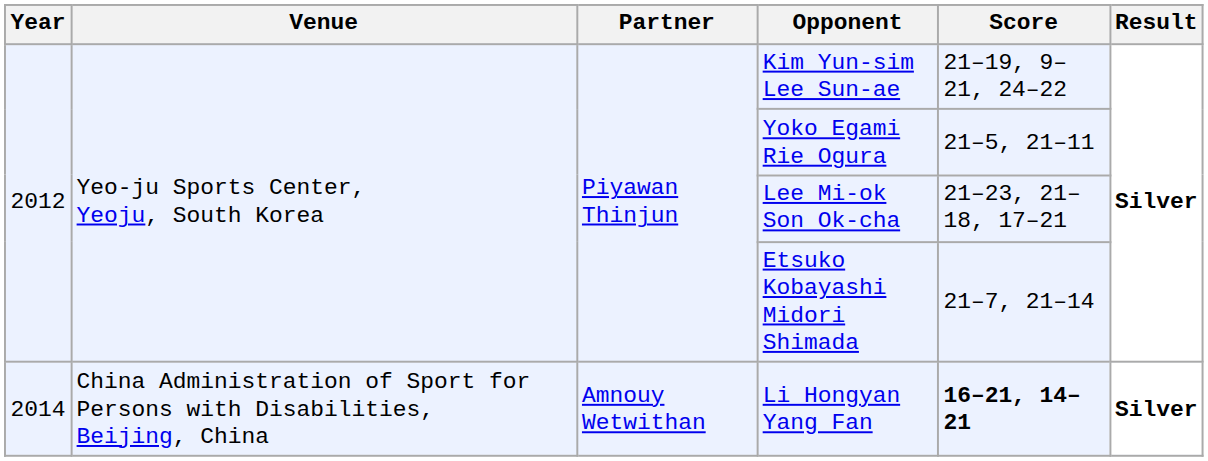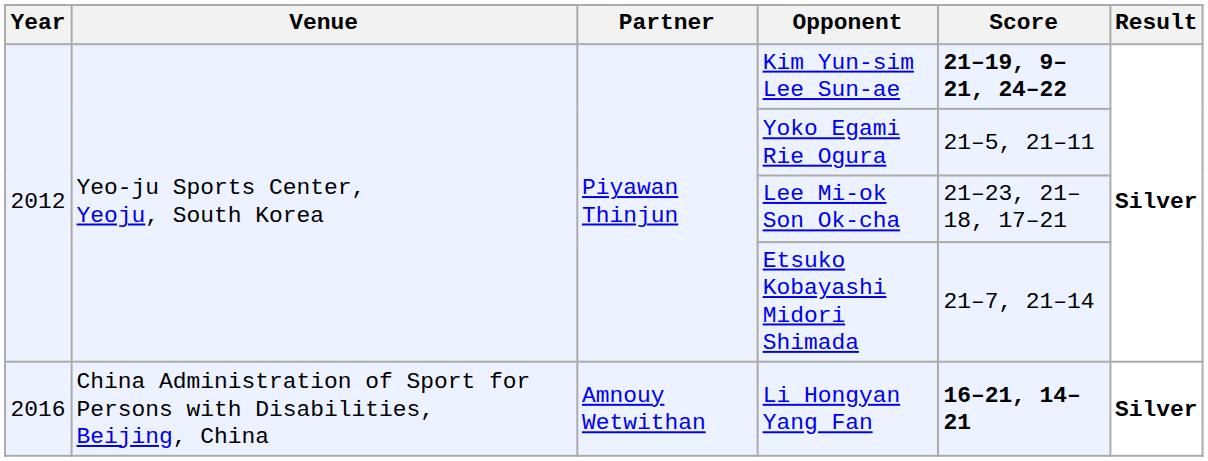Kim Yun-sim Lee Sun-ae | Score: normal -> bold
Li Hongyan Yang Fan | Year: 2014 -> 2016
